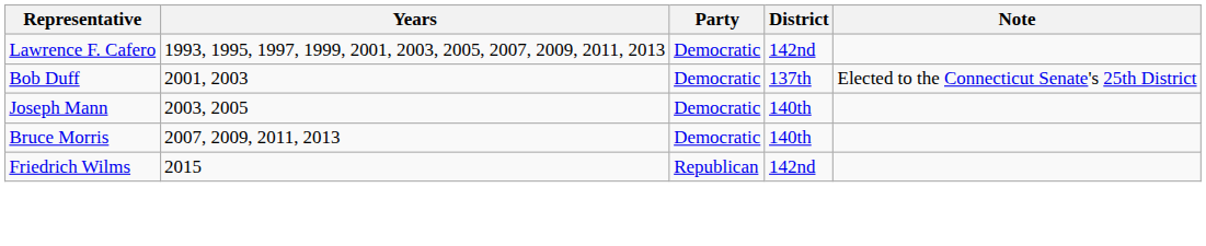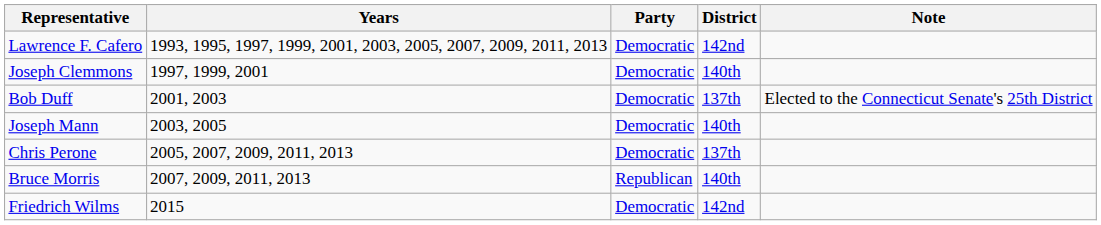+ row: Joseph Clemmons | 1997, 1999, 2001 | Democratic | 140th
+ row: Chris Perone | 2005, 2007, 2009, 2011, 2013 | Democratic | 137th
Bruce Morris | Party: Democratic -> Republican
Friedrich Wilms | Party: Republican -> Democratic
